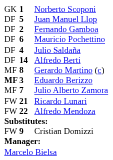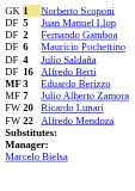Norberto Scoponi | column 2: no background -> khaki background
Alfredo Berti | column 2: 14 -> 16
- row: MF | 8 | Gerardo Martino (c)
Ricardo Lunari | column 2: 21 -> 20
- row: FW | 9 | Cristian Domizzi
